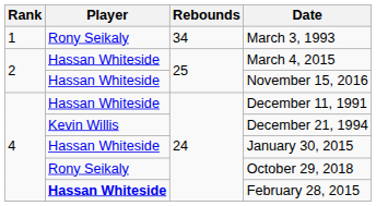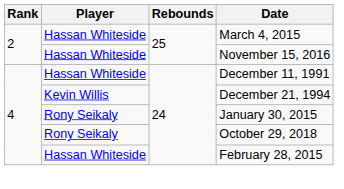- row: 1 | Rony Seikaly | 34 | March 3, 1993
January 30, 2015 | Player: Hassan Whiteside -> Rony Seikaly
February 28, 2015 | Player: bold -> normal
